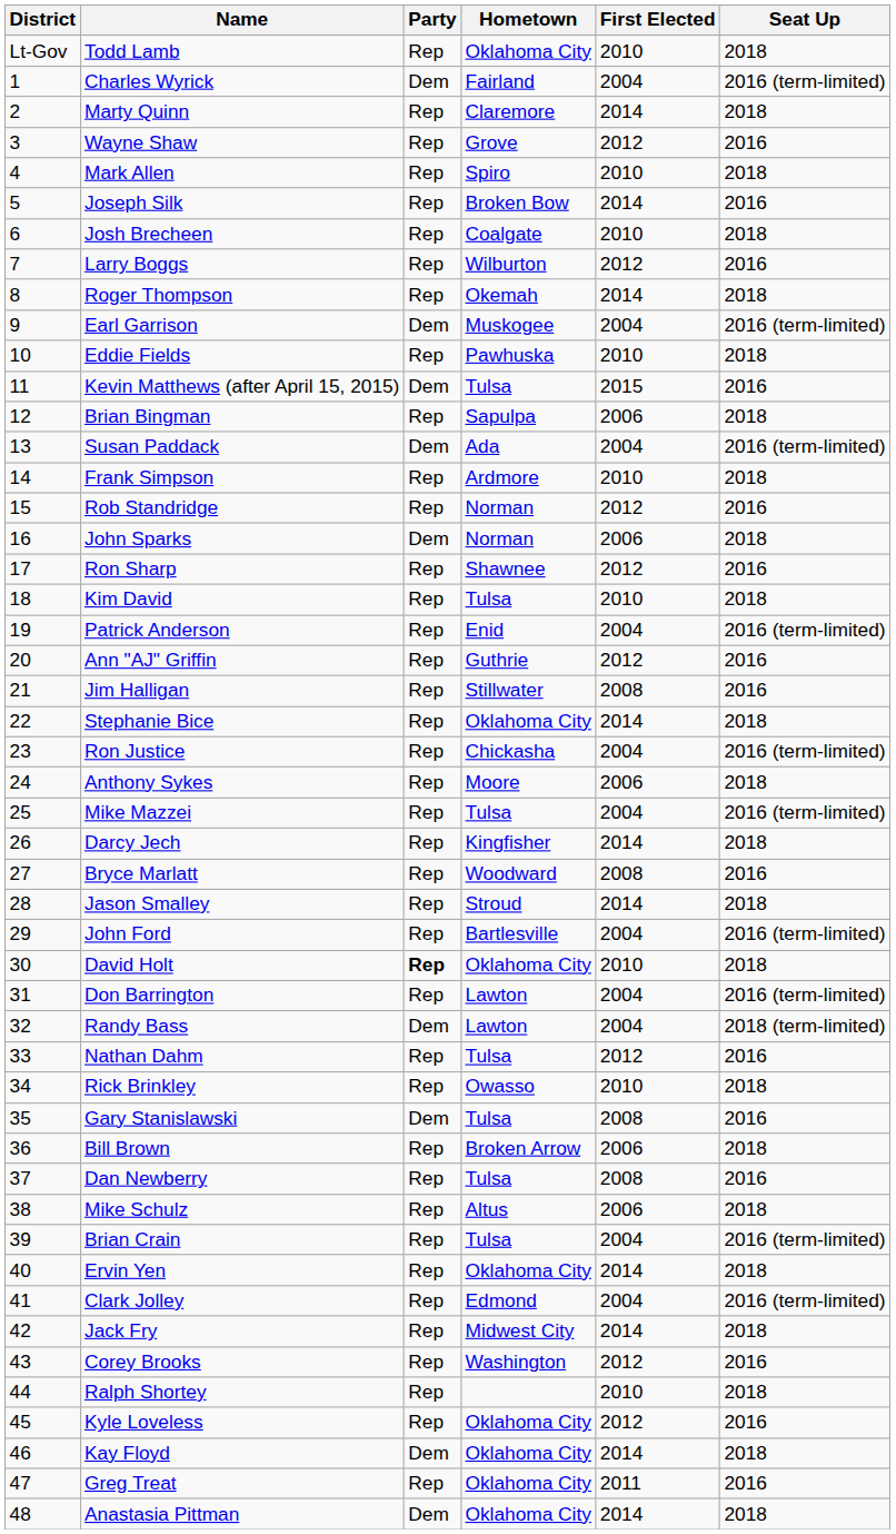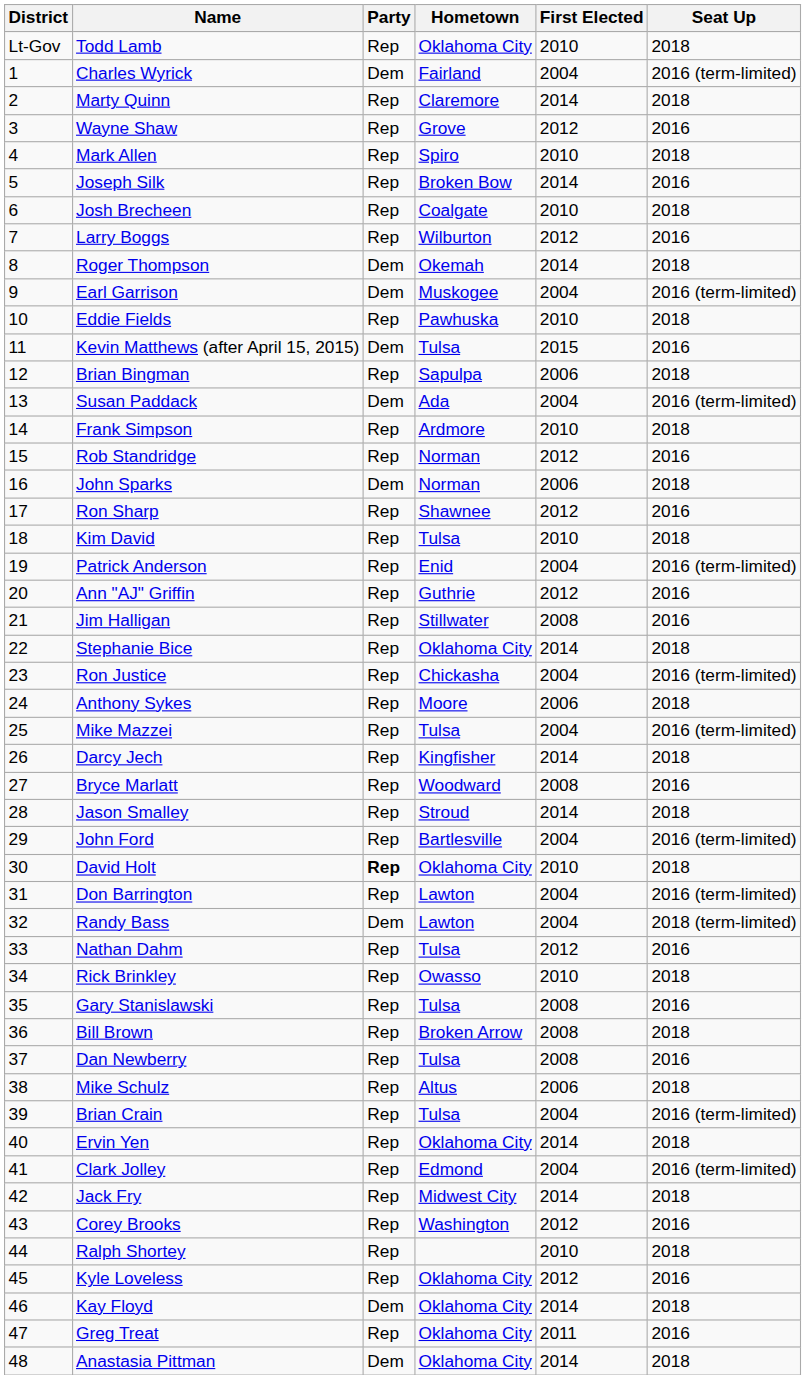Roger Thompson | Party: Rep -> Dem
Gary Stanislawski | Party: Dem -> Rep
Bill Brown | First Elected: 2006 -> 2008
